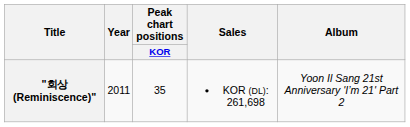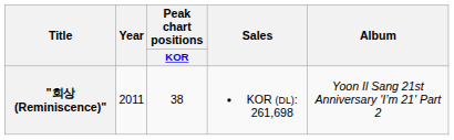"회상 (Reminiscence)" | Peak chart positions / KOR: 35 -> 38
